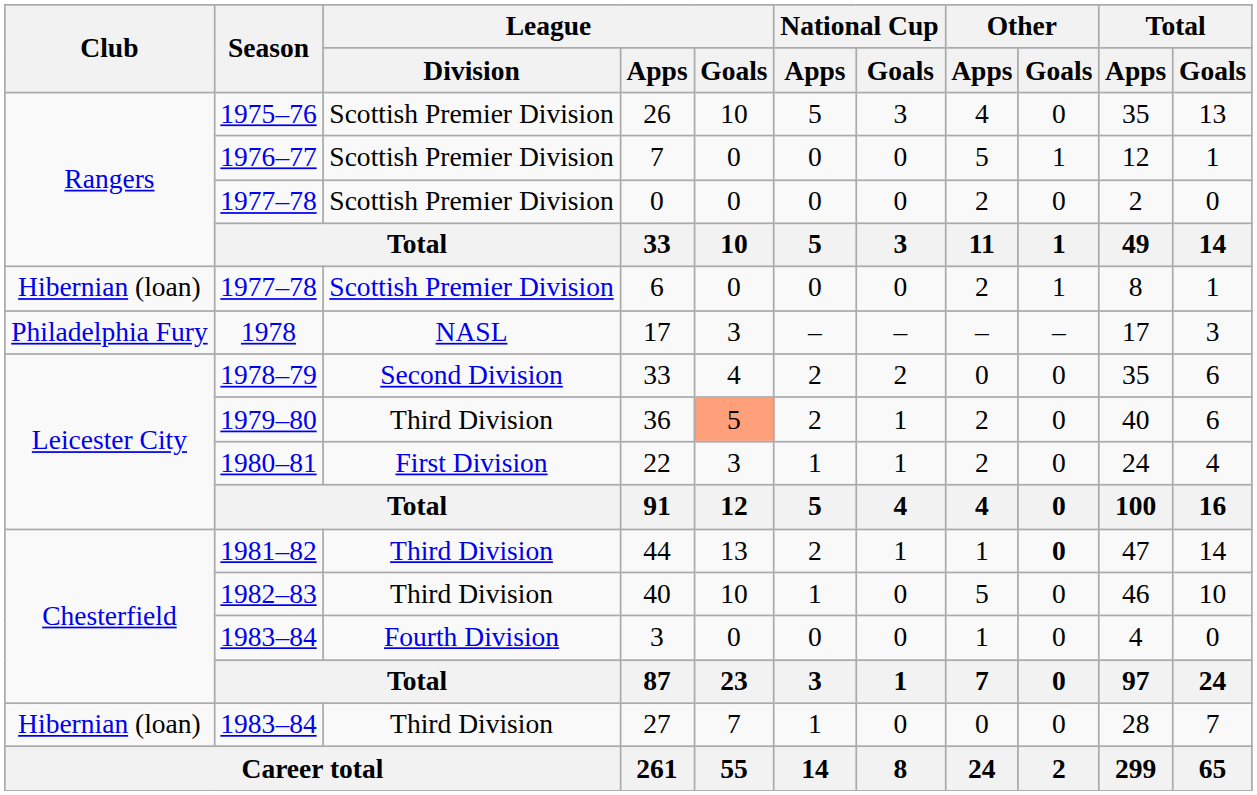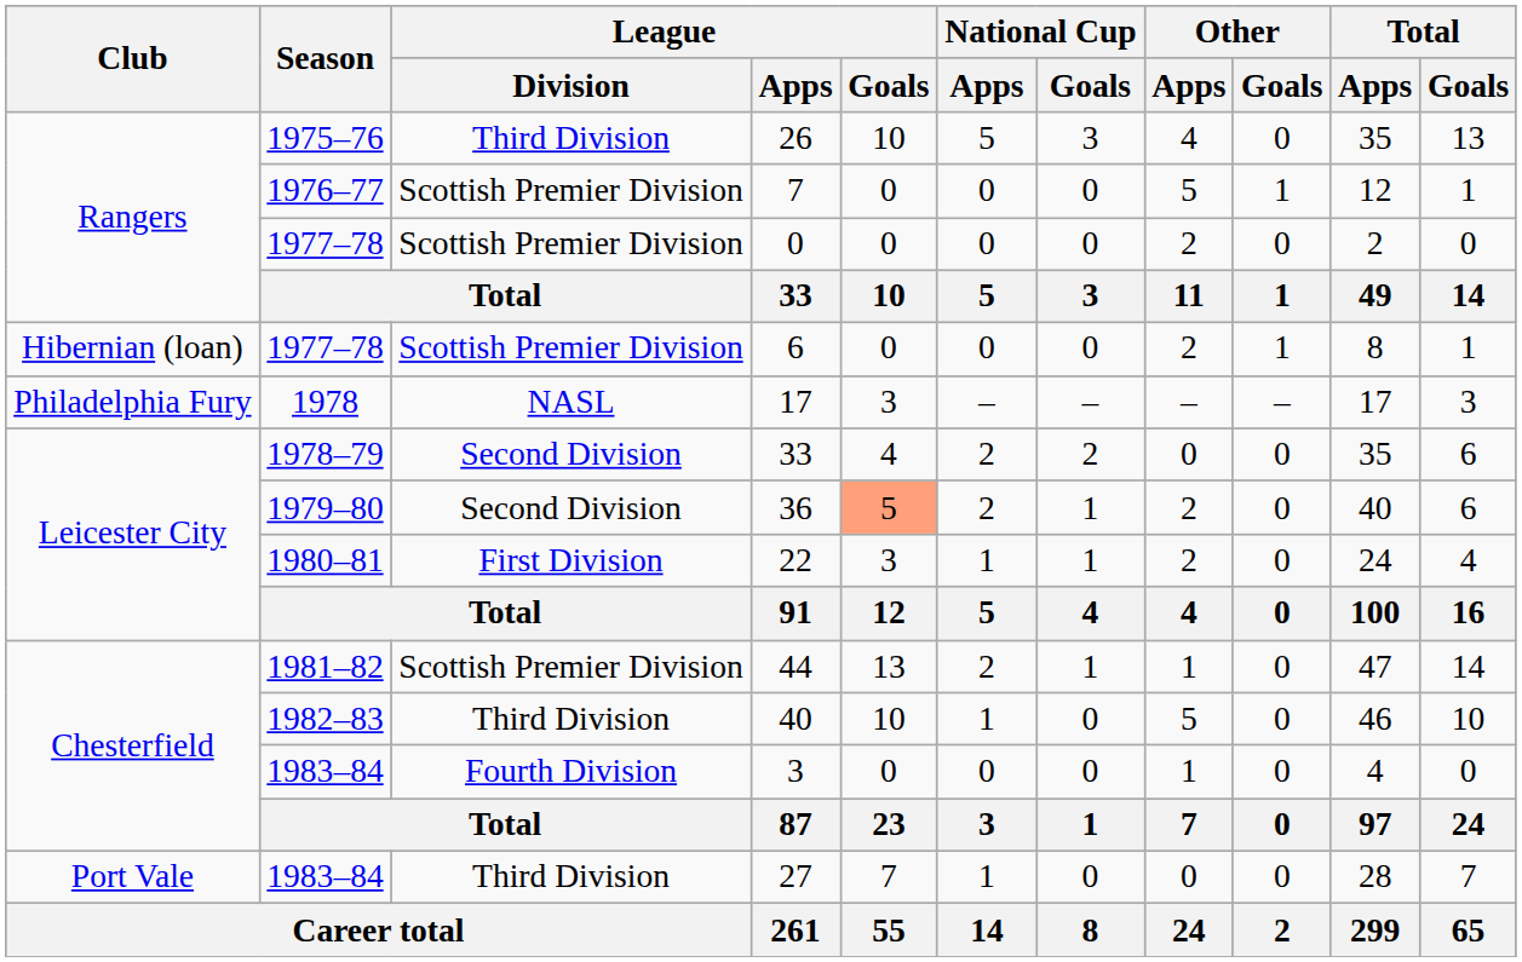26 | League / Division: Scottish Premier Division -> Third Division
36 | League / Division: Third Division -> Second Division
44 | League / Division: Third Division -> Scottish Premier Division
44 | Other / Goals: bold -> normal
27 | Club: Hibernian (loan) -> Port Vale
